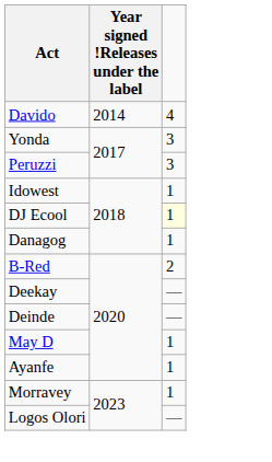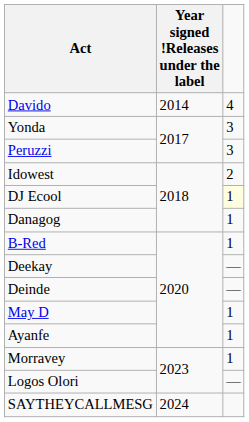Idowest | column 3: 1 -> 2
B-Red | column 3: 2 -> 1
+ row: SAYTHEYCALLMESG | 2024
